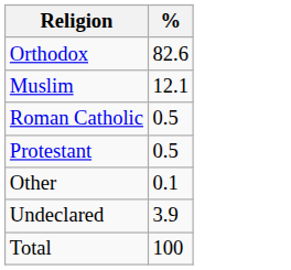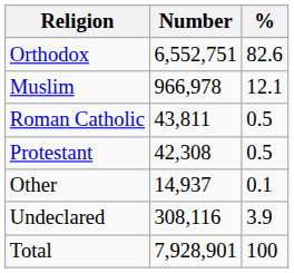+ column: Number | 6,552,751 | 966,978 | 43,811 | 42,308 | 14,937 | 308,116 | 7,928,901
